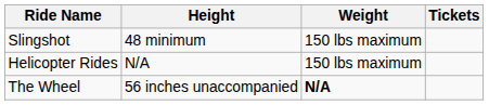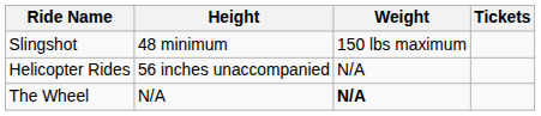Helicopter Rides | Height: N/A -> 56 inches unaccompanied
Helicopter Rides | Weight: 150 lbs maximum -> N/A
The Wheel | Height: 56 inches unaccompanied -> N/A
